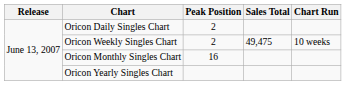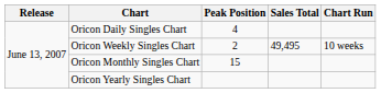Oricon Daily Singles Chart | Peak Position: 2 -> 4
Oricon Weekly Singles Chart | Sales Total: 49,475 -> 49,495
Oricon Monthly Singles Chart | Peak Position: 16 -> 15
